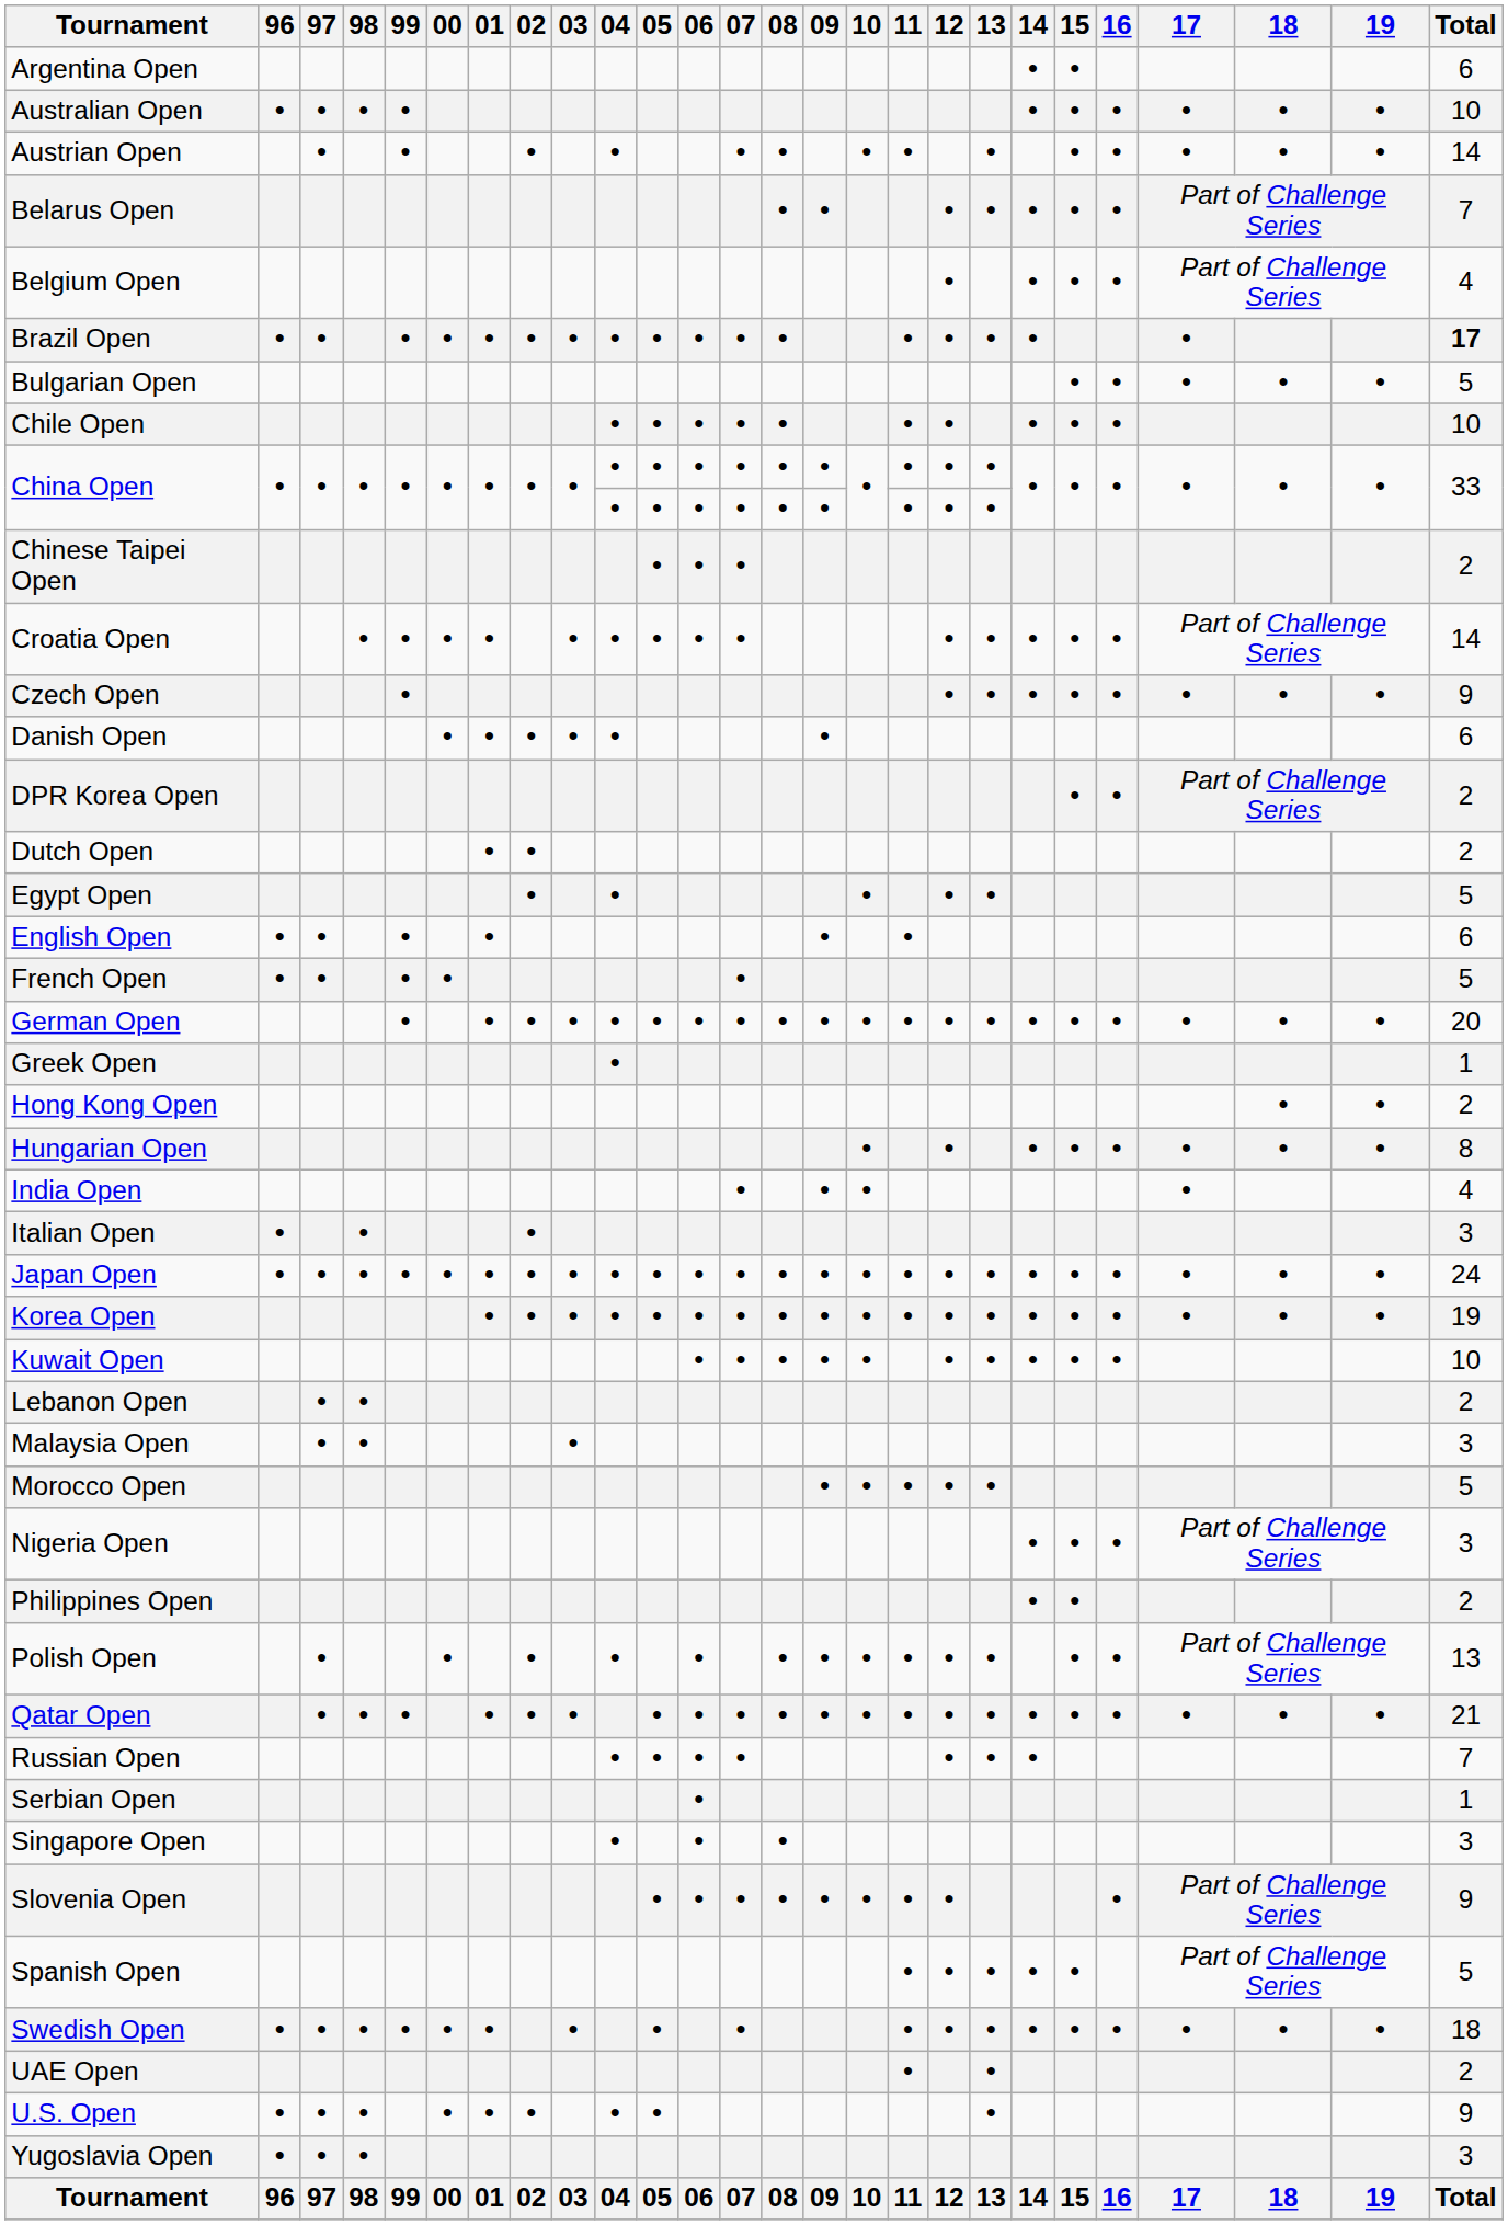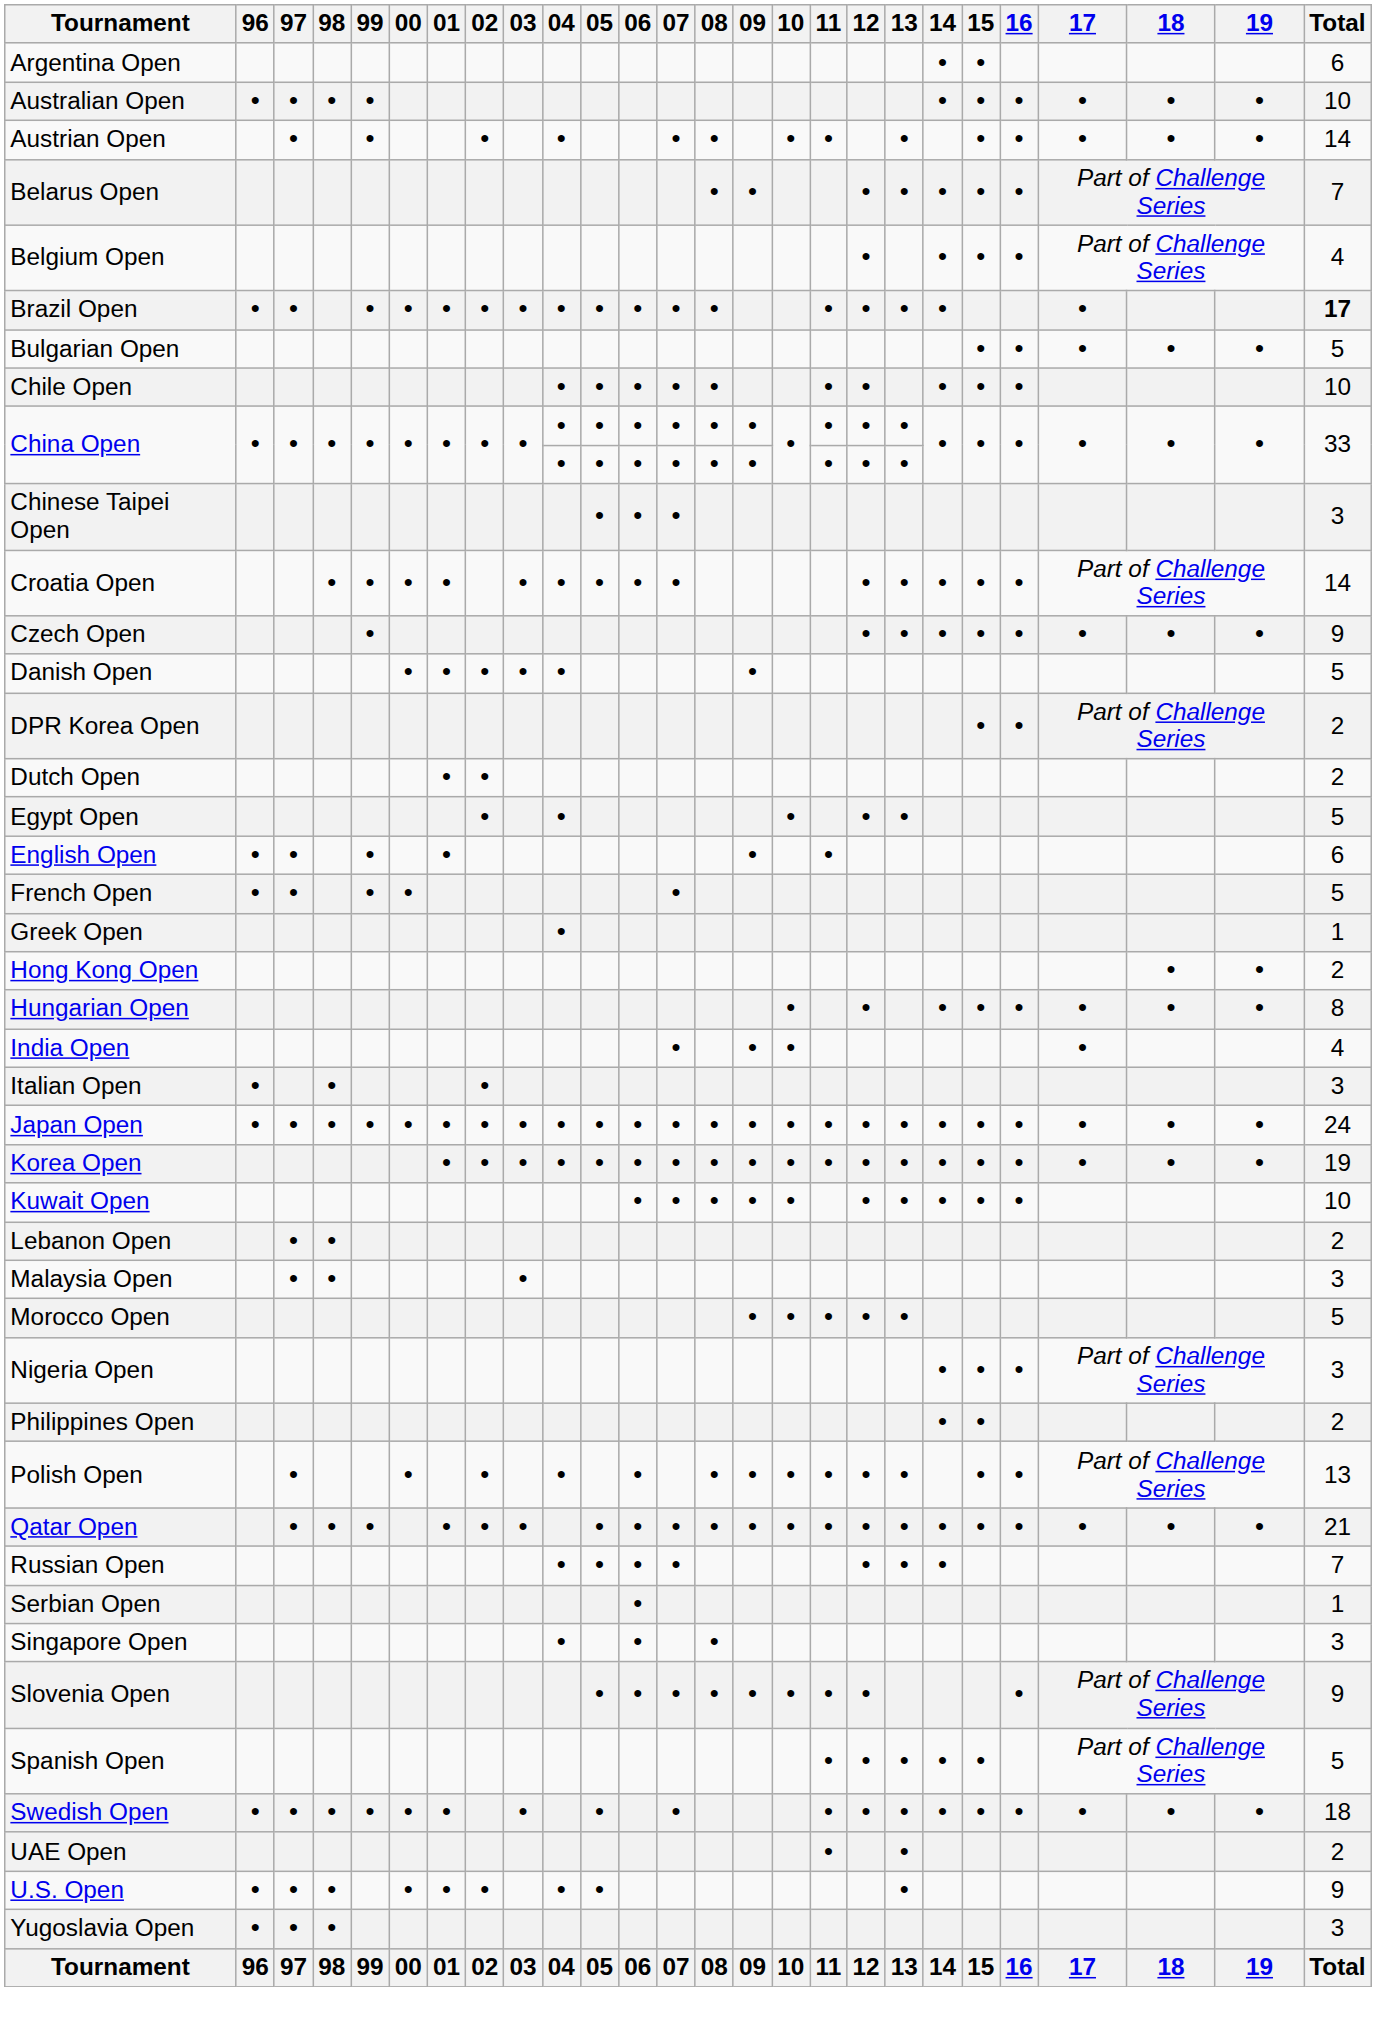Chinese Taipei Open | Total: 2 -> 3
Danish Open | Total: 6 -> 5
- row: German Open | • | • | • | • | • | • | • | • | • | • | • | • | • | • | • | • | • | • | • | • | 20
